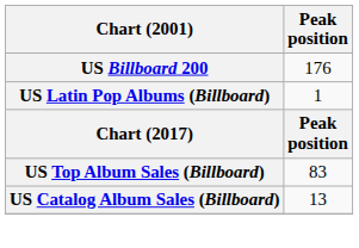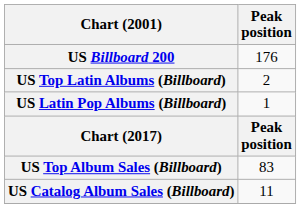+ row: US Top Latin Albums (Billboard) | 2
US Catalog Album Sales (Billboard) | Peak position: 13 -> 11
